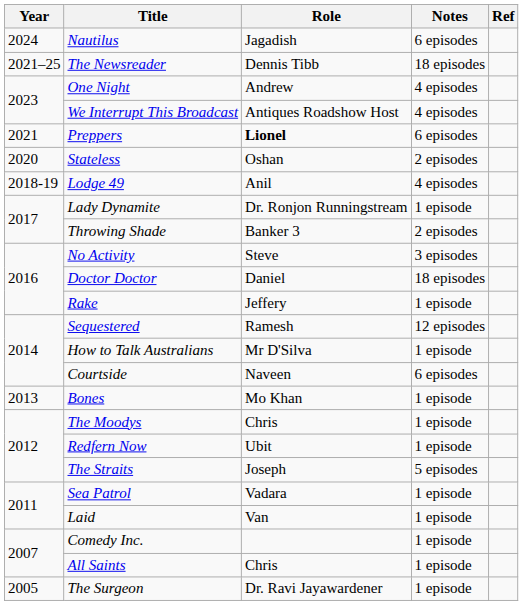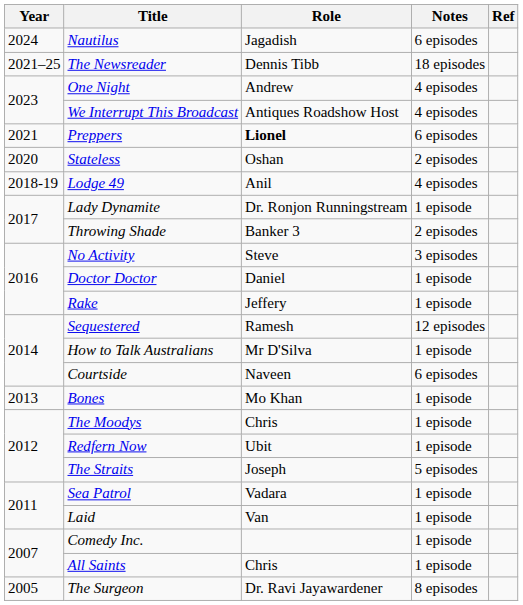Doctor Doctor | Notes: 18 episodes -> 1 episode
The Surgeon | Notes: 1 episode -> 8 episodes
